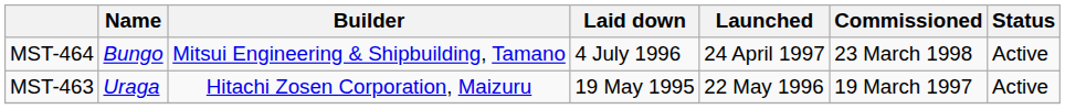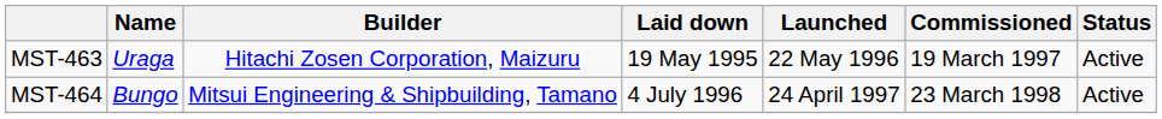rows swapped: MST-463 <-> MST-464
